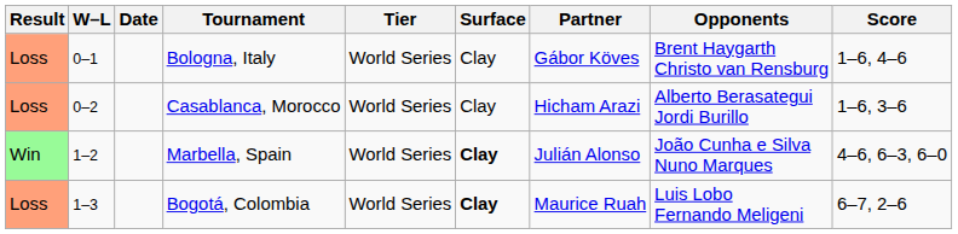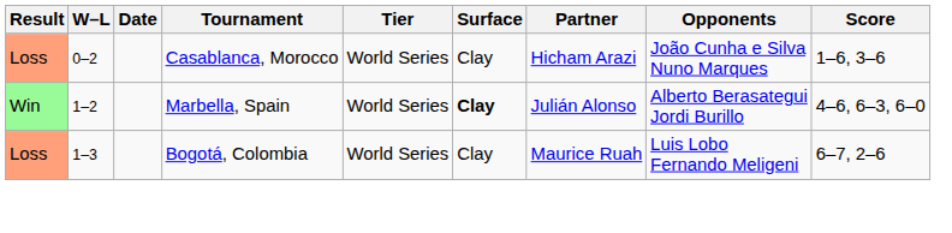- row: Loss | 0–1 | Bologna, Italy | World Series | Clay | Gábor Köves | Brent Haygarth Christo van Rensburg | 1–6, 4–6
Casablanca, Morocco | Opponents: Alberto Berasategui Jordi Burillo -> João Cunha e Silva Nuno Marques
Marbella, Spain | Opponents: João Cunha e Silva Nuno Marques -> Alberto Berasategui Jordi Burillo
Bogotá, Colombia | Surface: bold -> normal
